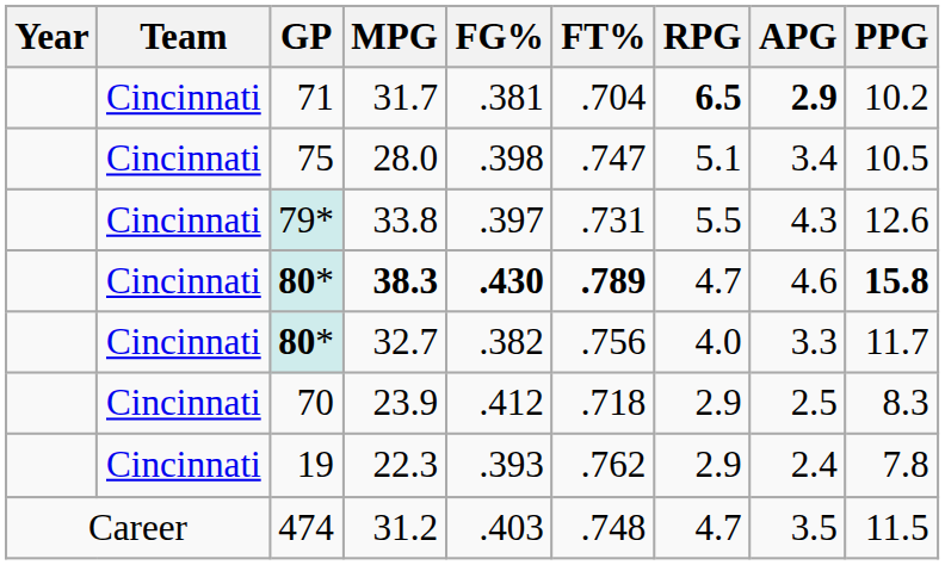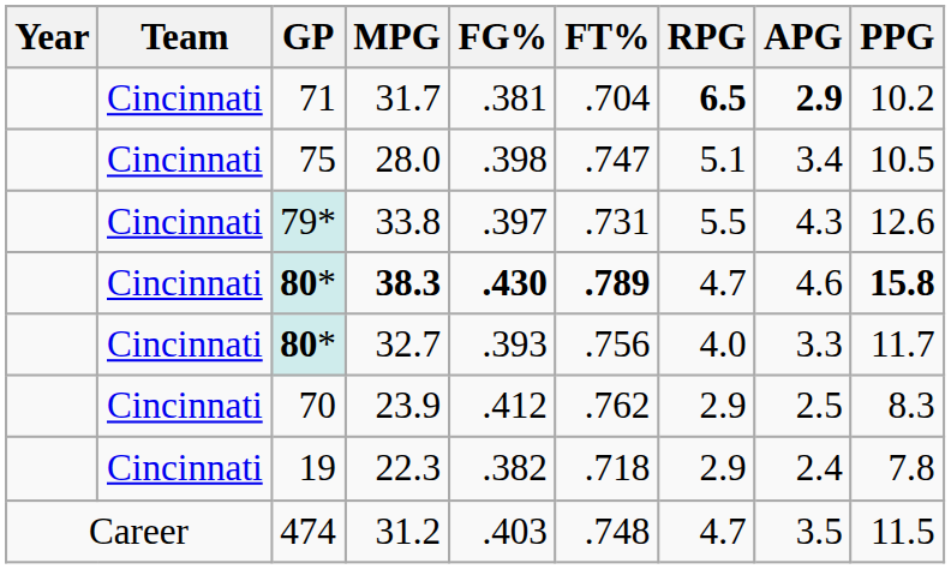32.7 | FG%: .382 -> .393
23.9 | FT%: .718 -> .762
22.3 | FG%: .393 -> .382
22.3 | FT%: .762 -> .718
